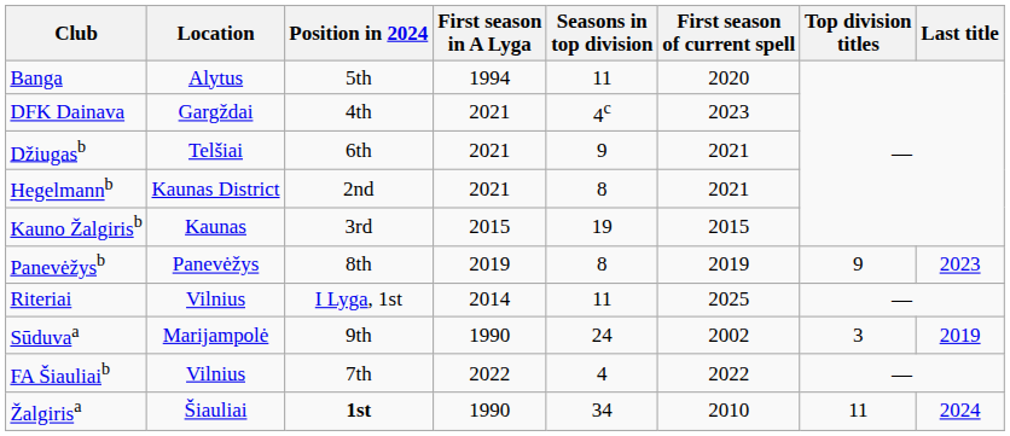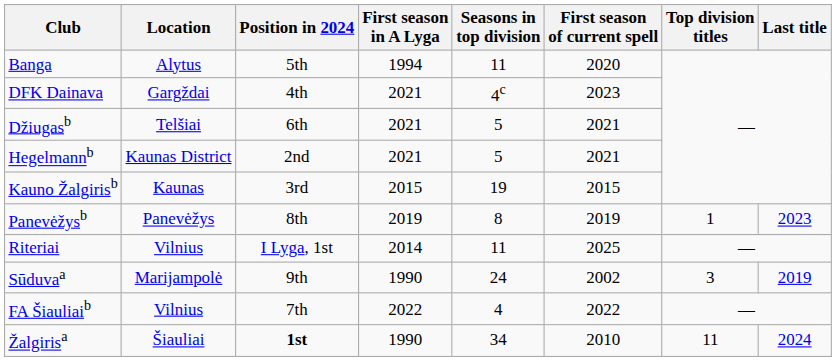Džiugasb | Seasons in top division: 9 -> 5
Hegelmannb | Seasons in top division: 8 -> 5
Panevėžysb | Top division titles: 9 -> 1
